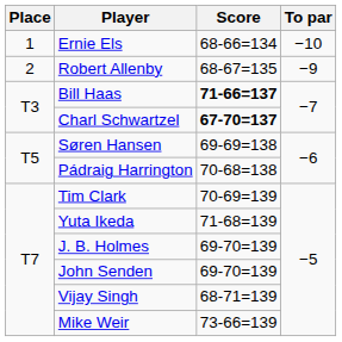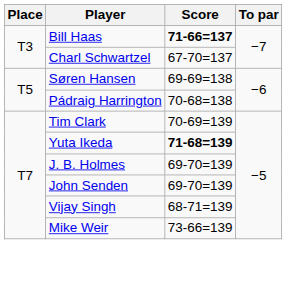- row: 1 | Ernie Els | 68-66=134 | −10
- row: 2 | Robert Allenby | 68-67=135 | −9
Charl Schwartzel | Score: bold -> normal
Yuta Ikeda | Score: normal -> bold
